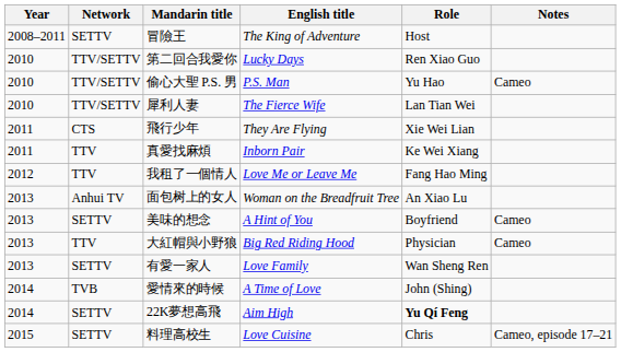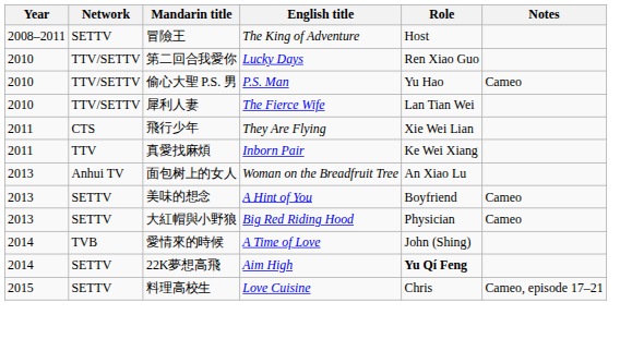- row: 2012 | TTV | 我租了一個情人 | Love Me or Leave Me | Fang Hao Ming
大紅帽與小野狼 | Network: TTV -> SETTV
- row: 2013 | SETTV | 有愛一家人 | Love Family | Wan Sheng Ren
